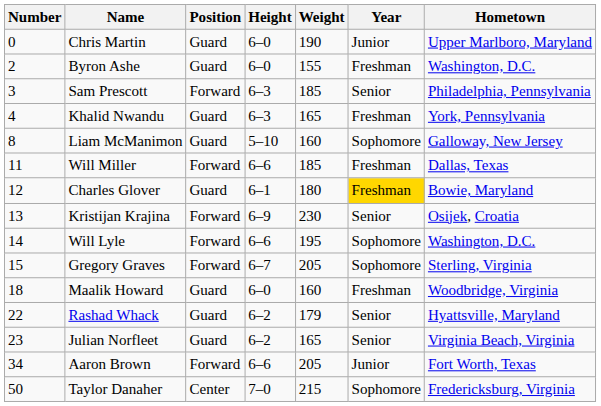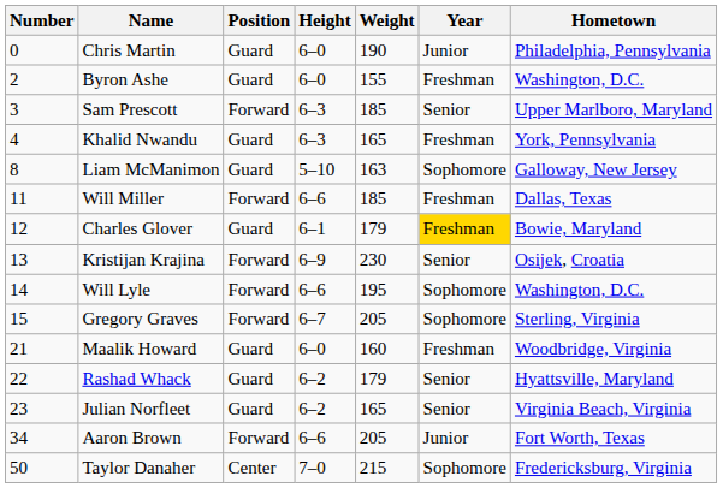Chris Martin | Hometown: Upper Marlboro, Maryland -> Philadelphia, Pennsylvania
Sam Prescott | Hometown: Philadelphia, Pennsylvania -> Upper Marlboro, Maryland
Liam McManimon | Weight: 160 -> 163
Charles Glover | Weight: 180 -> 179
Maalik Howard | Number: 18 -> 21
